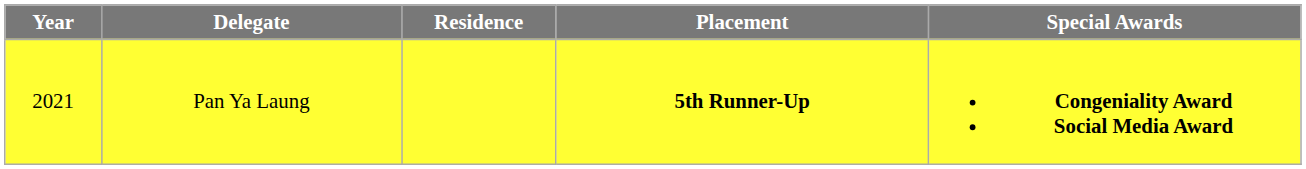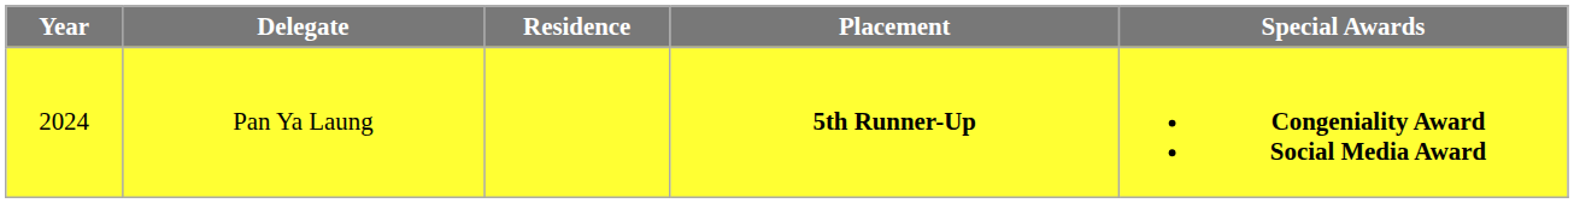Pan Ya Laung | Year: 2021 -> 2024
